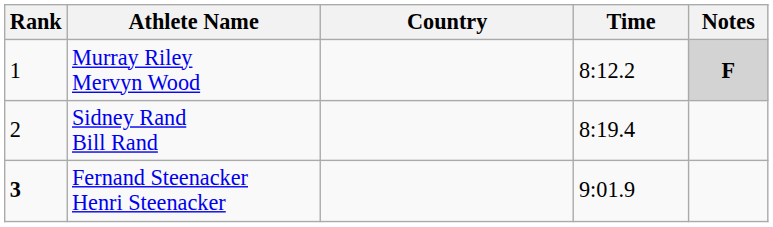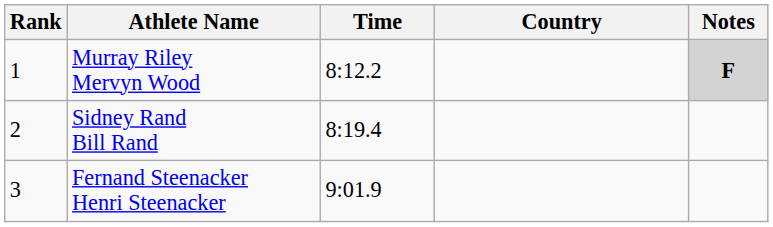columns swapped: Country <-> Time
Fernand Steenacker Henri Steenacker | Rank: bold -> normal
